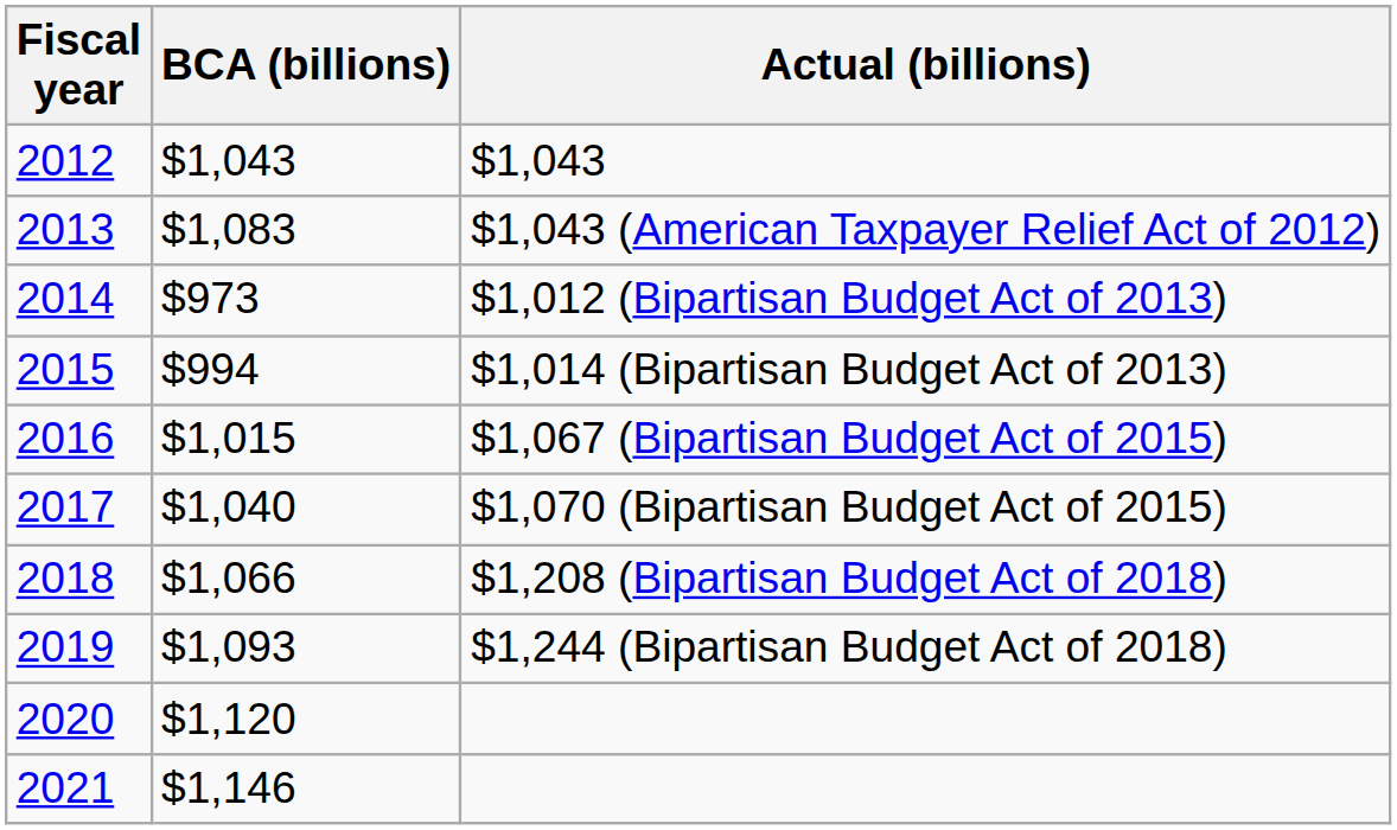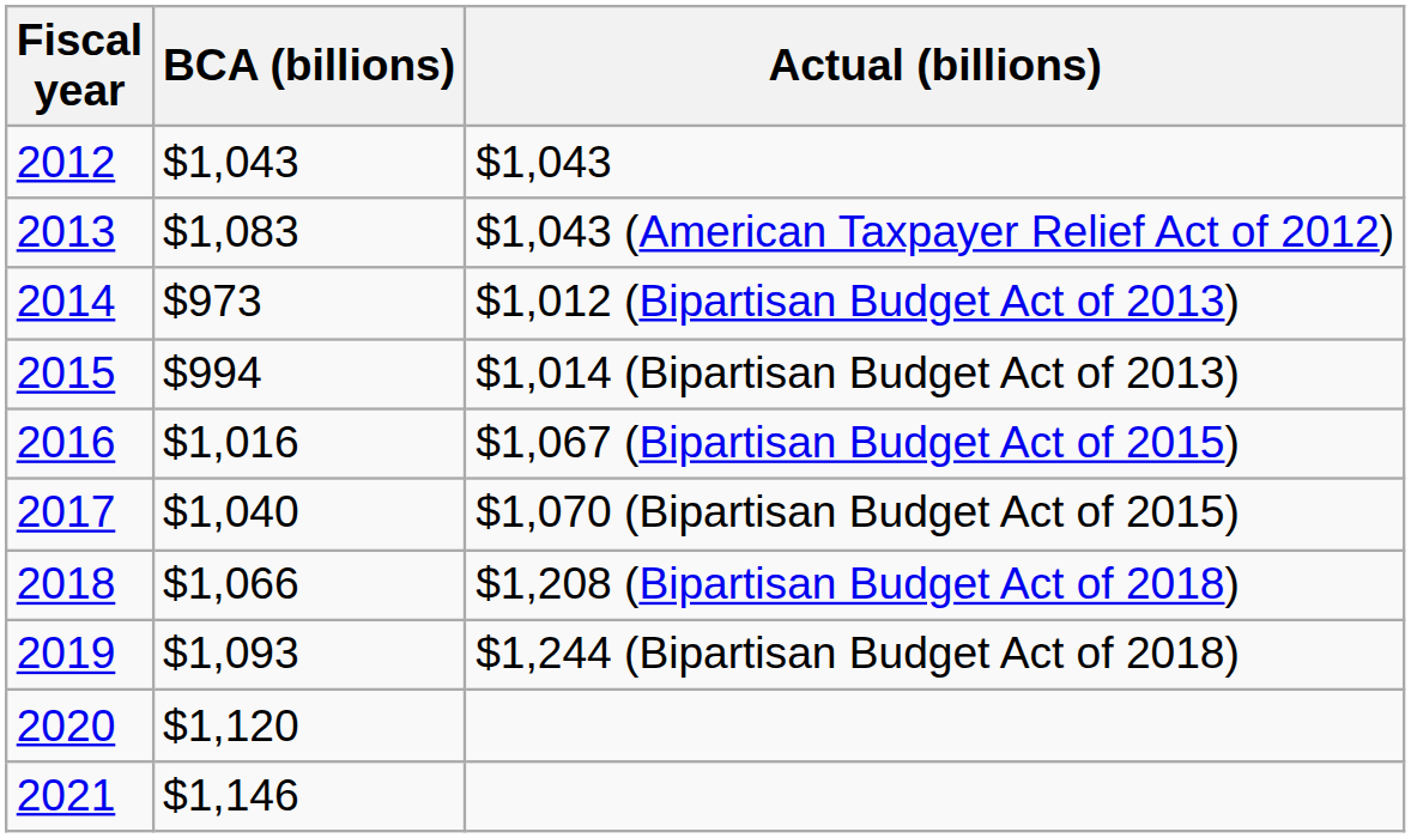$1,067 (Bipartisan Budget Act of 2015) | BCA (billions): $1,015 -> $1,016
